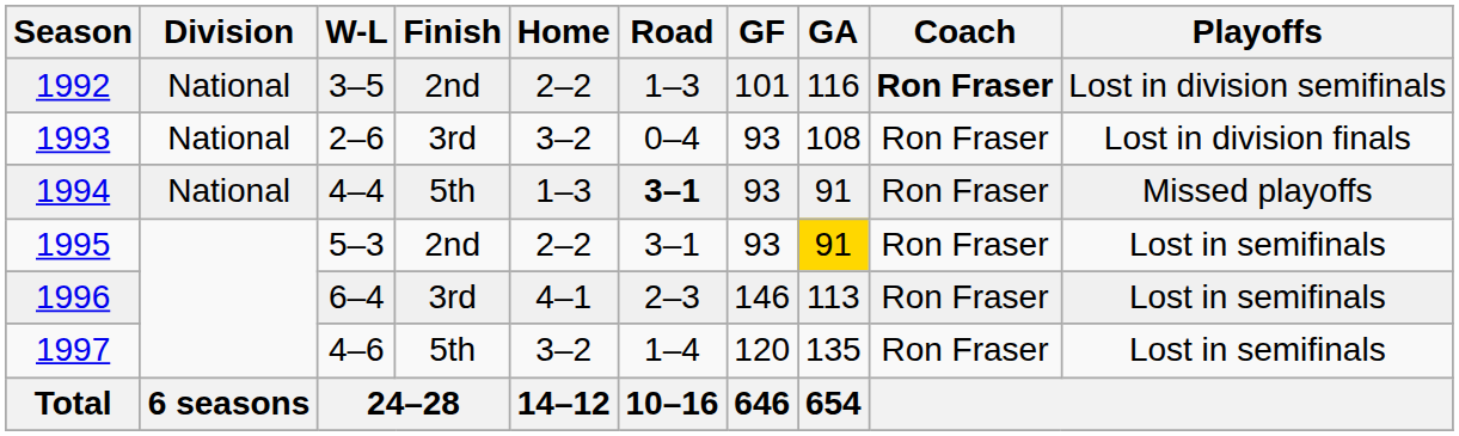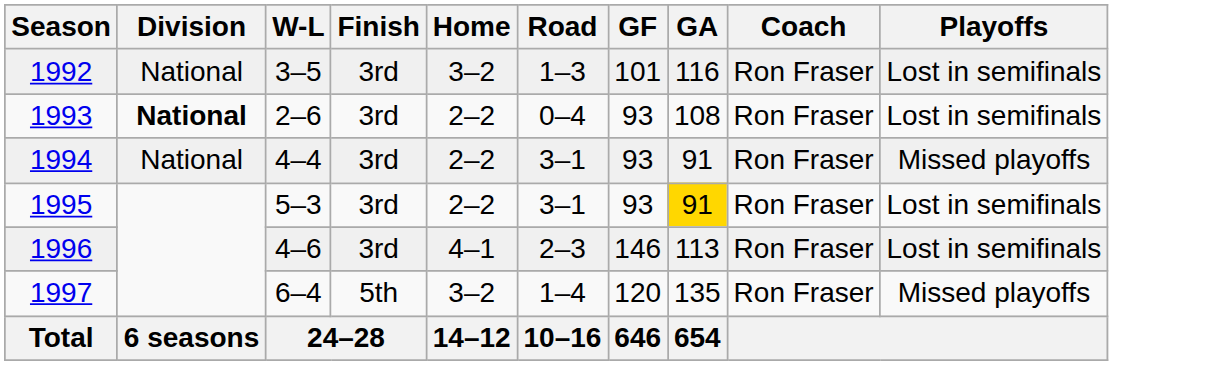1992 | Finish: 2nd -> 3rd
1992 | Home: 2–2 -> 3–2
1992 | Coach: bold -> normal
1992 | Playoffs: Lost in division semifinals -> Lost in semifinals
1993 | Division: normal -> bold
1993 | Home: 3–2 -> 2–2
1993 | Playoffs: Lost in division finals -> Lost in semifinals
1994 | Finish: 5th -> 3rd
1994 | Home: 1–3 -> 2–2
1994 | Road: bold -> normal
1995 | Finish: 2nd -> 3rd
1996 | W-L: 6–4 -> 4–6
1997 | W-L: 4–6 -> 6–4
1997 | Playoffs: Lost in semifinals -> Missed playoffs
